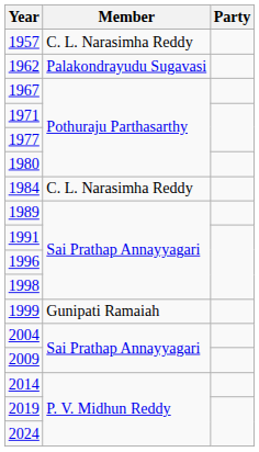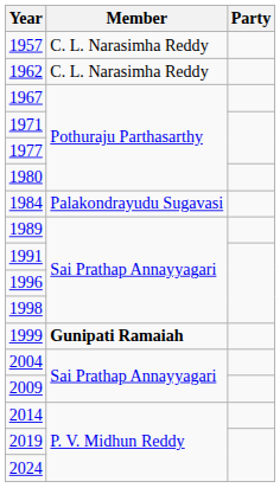1962 | Member: Palakondrayudu Sugavasi -> C. L. Narasimha Reddy
1984 | Member: C. L. Narasimha Reddy -> Palakondrayudu Sugavasi
1999 | Member: normal -> bold
